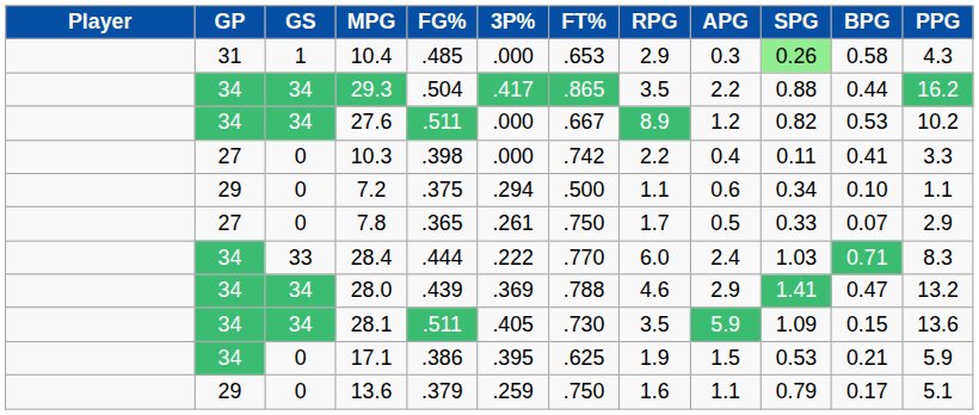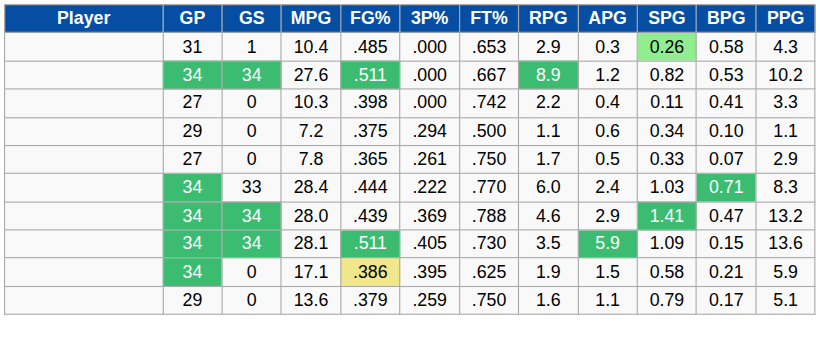- row: 34 | 34 | 29.3 | .504 | .417 | .865 | 3.5 | 2.2 | 0.88 | 0.44 | 16.2
17.1 | FG%: no background -> khaki background
17.1 | SPG: 0.53 -> 0.58
